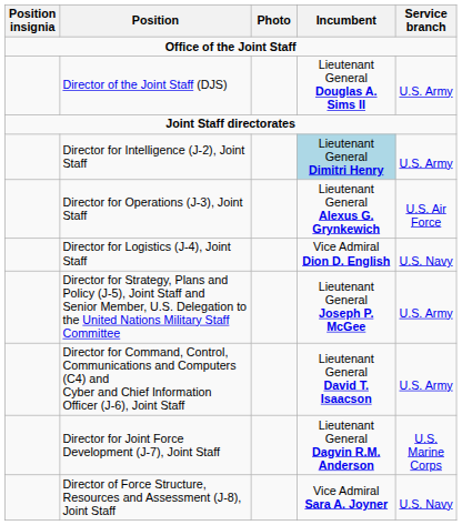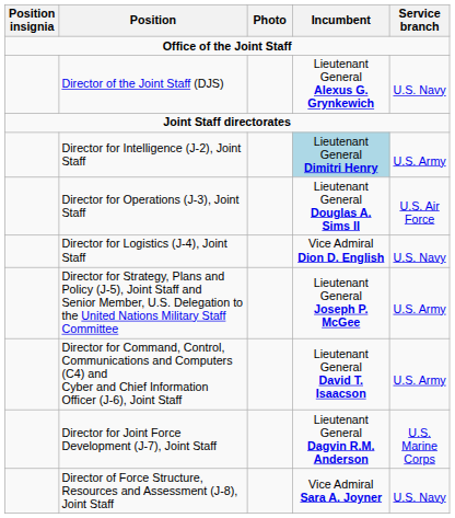Director of the Joint Staff (DJS) | Incumbent: Lieutenant General Douglas A. Sims II -> Lieutenant General Alexus G. Grynkewich
Director of the Joint Staff (DJS) | Service branch: U.S. Army -> U.S. Navy
Director for Operations (J-3), Joint Staff | Incumbent: Lieutenant General Alexus G. Grynkewich -> Lieutenant General Douglas A. Sims II
